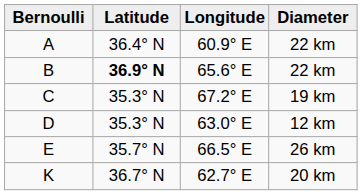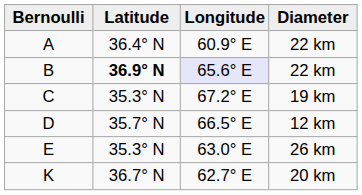B | Longitude: no background -> lavender background
D | Latitude: 35.3° N -> 35.7° N
D | Longitude: 63.0° E -> 66.5° E
E | Latitude: 35.7° N -> 35.3° N
E | Longitude: 66.5° E -> 63.0° E
